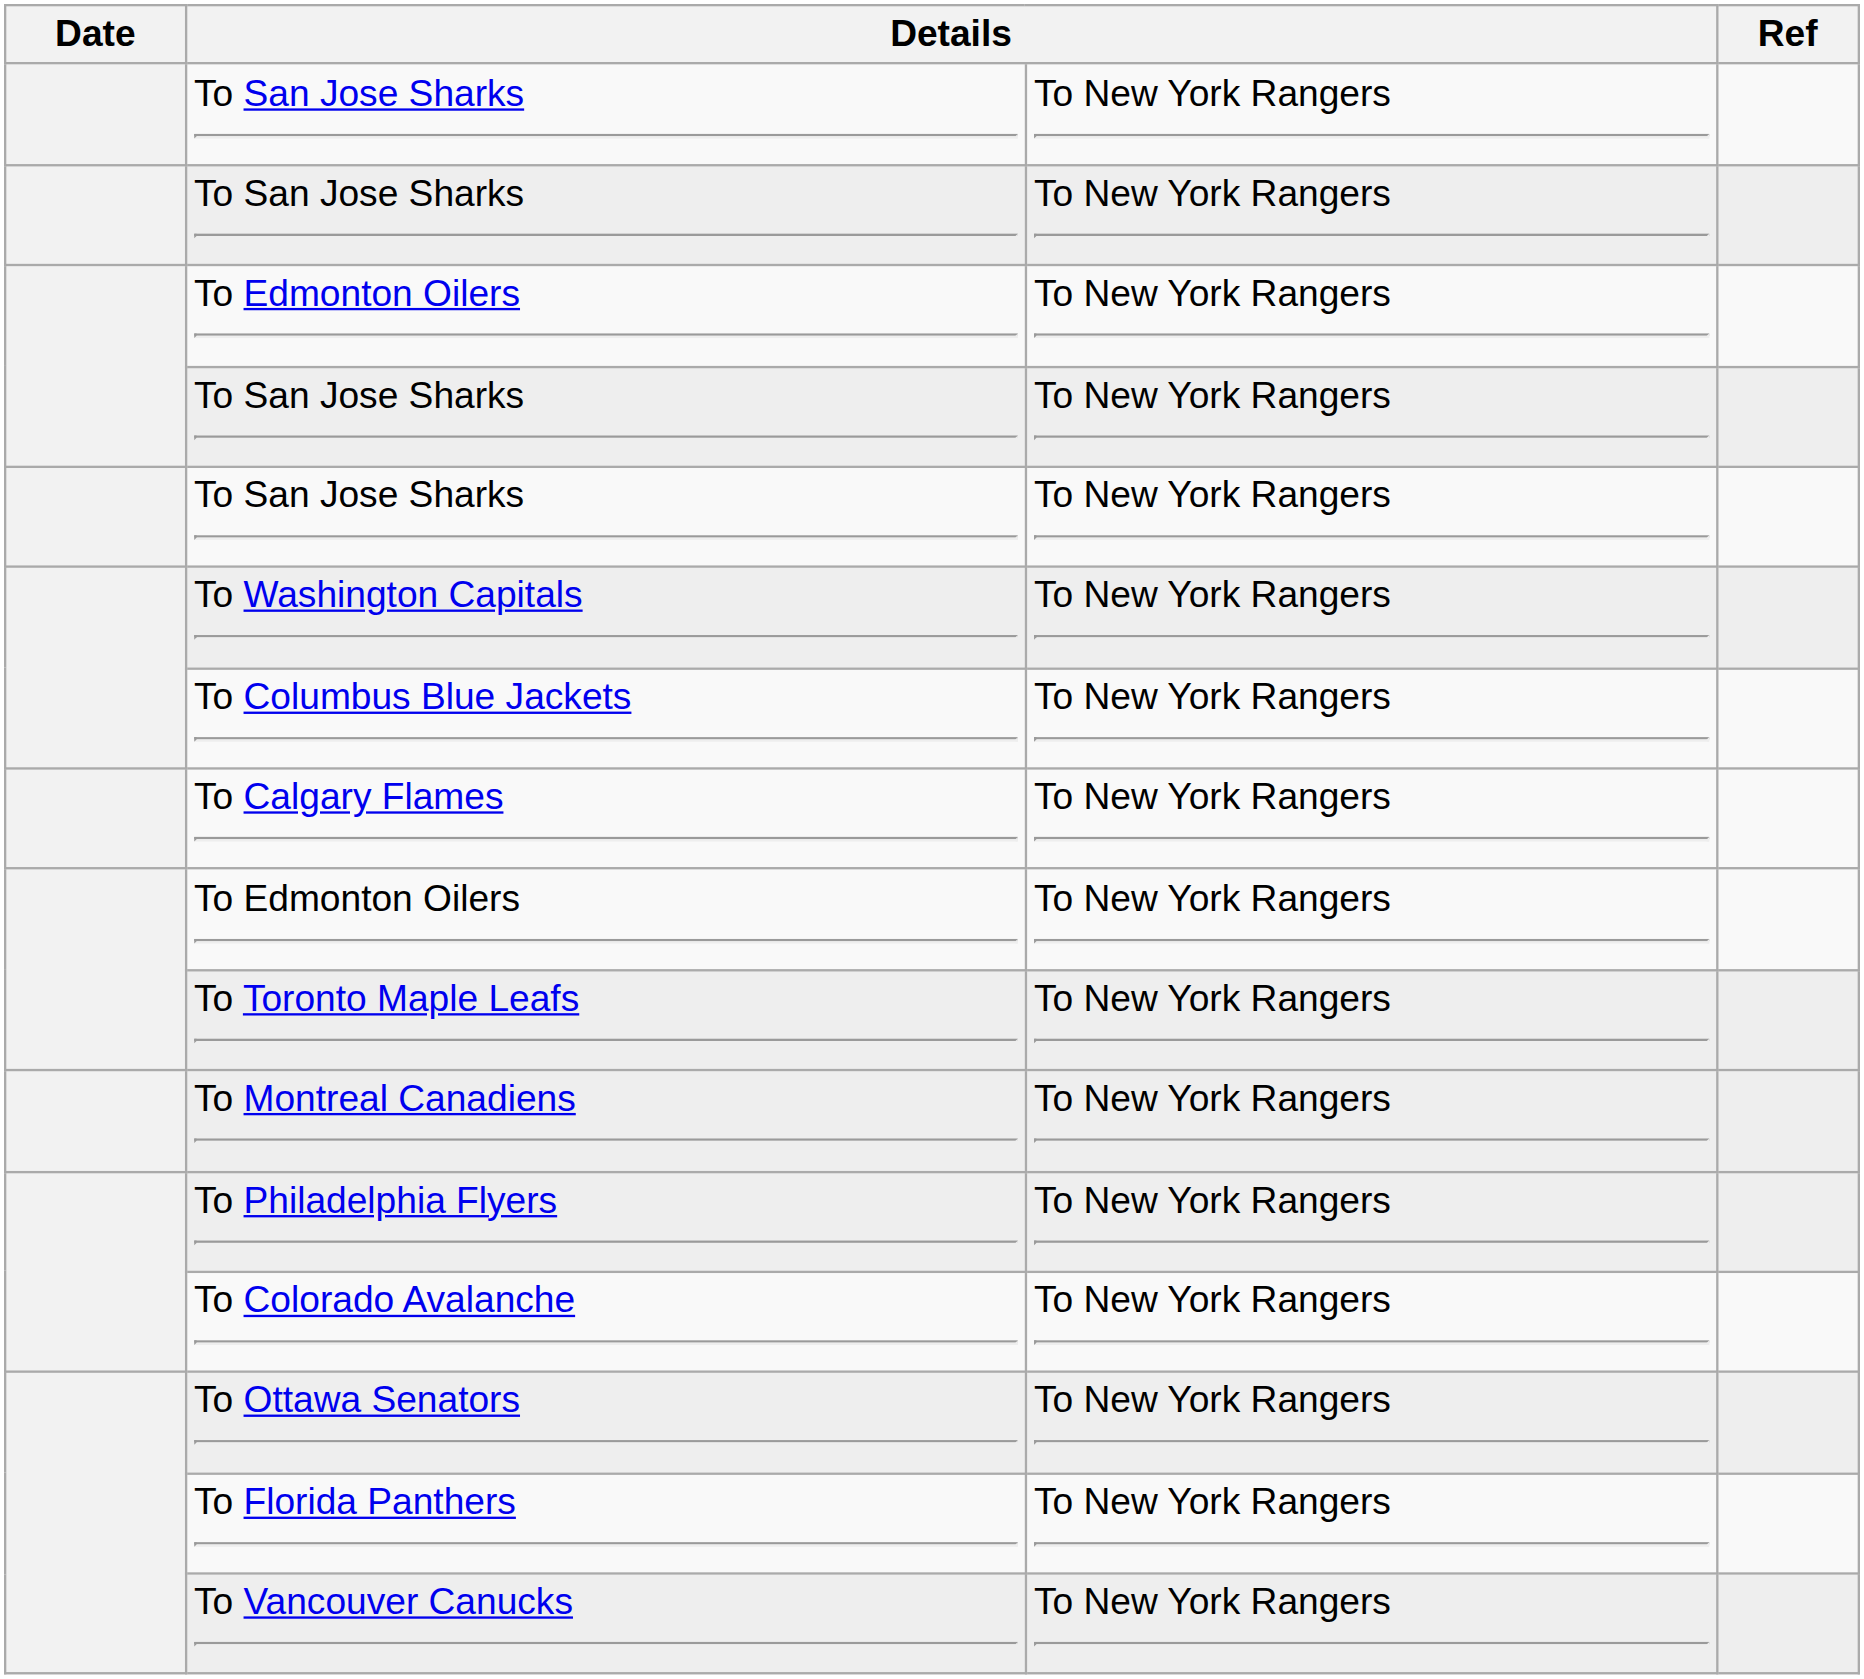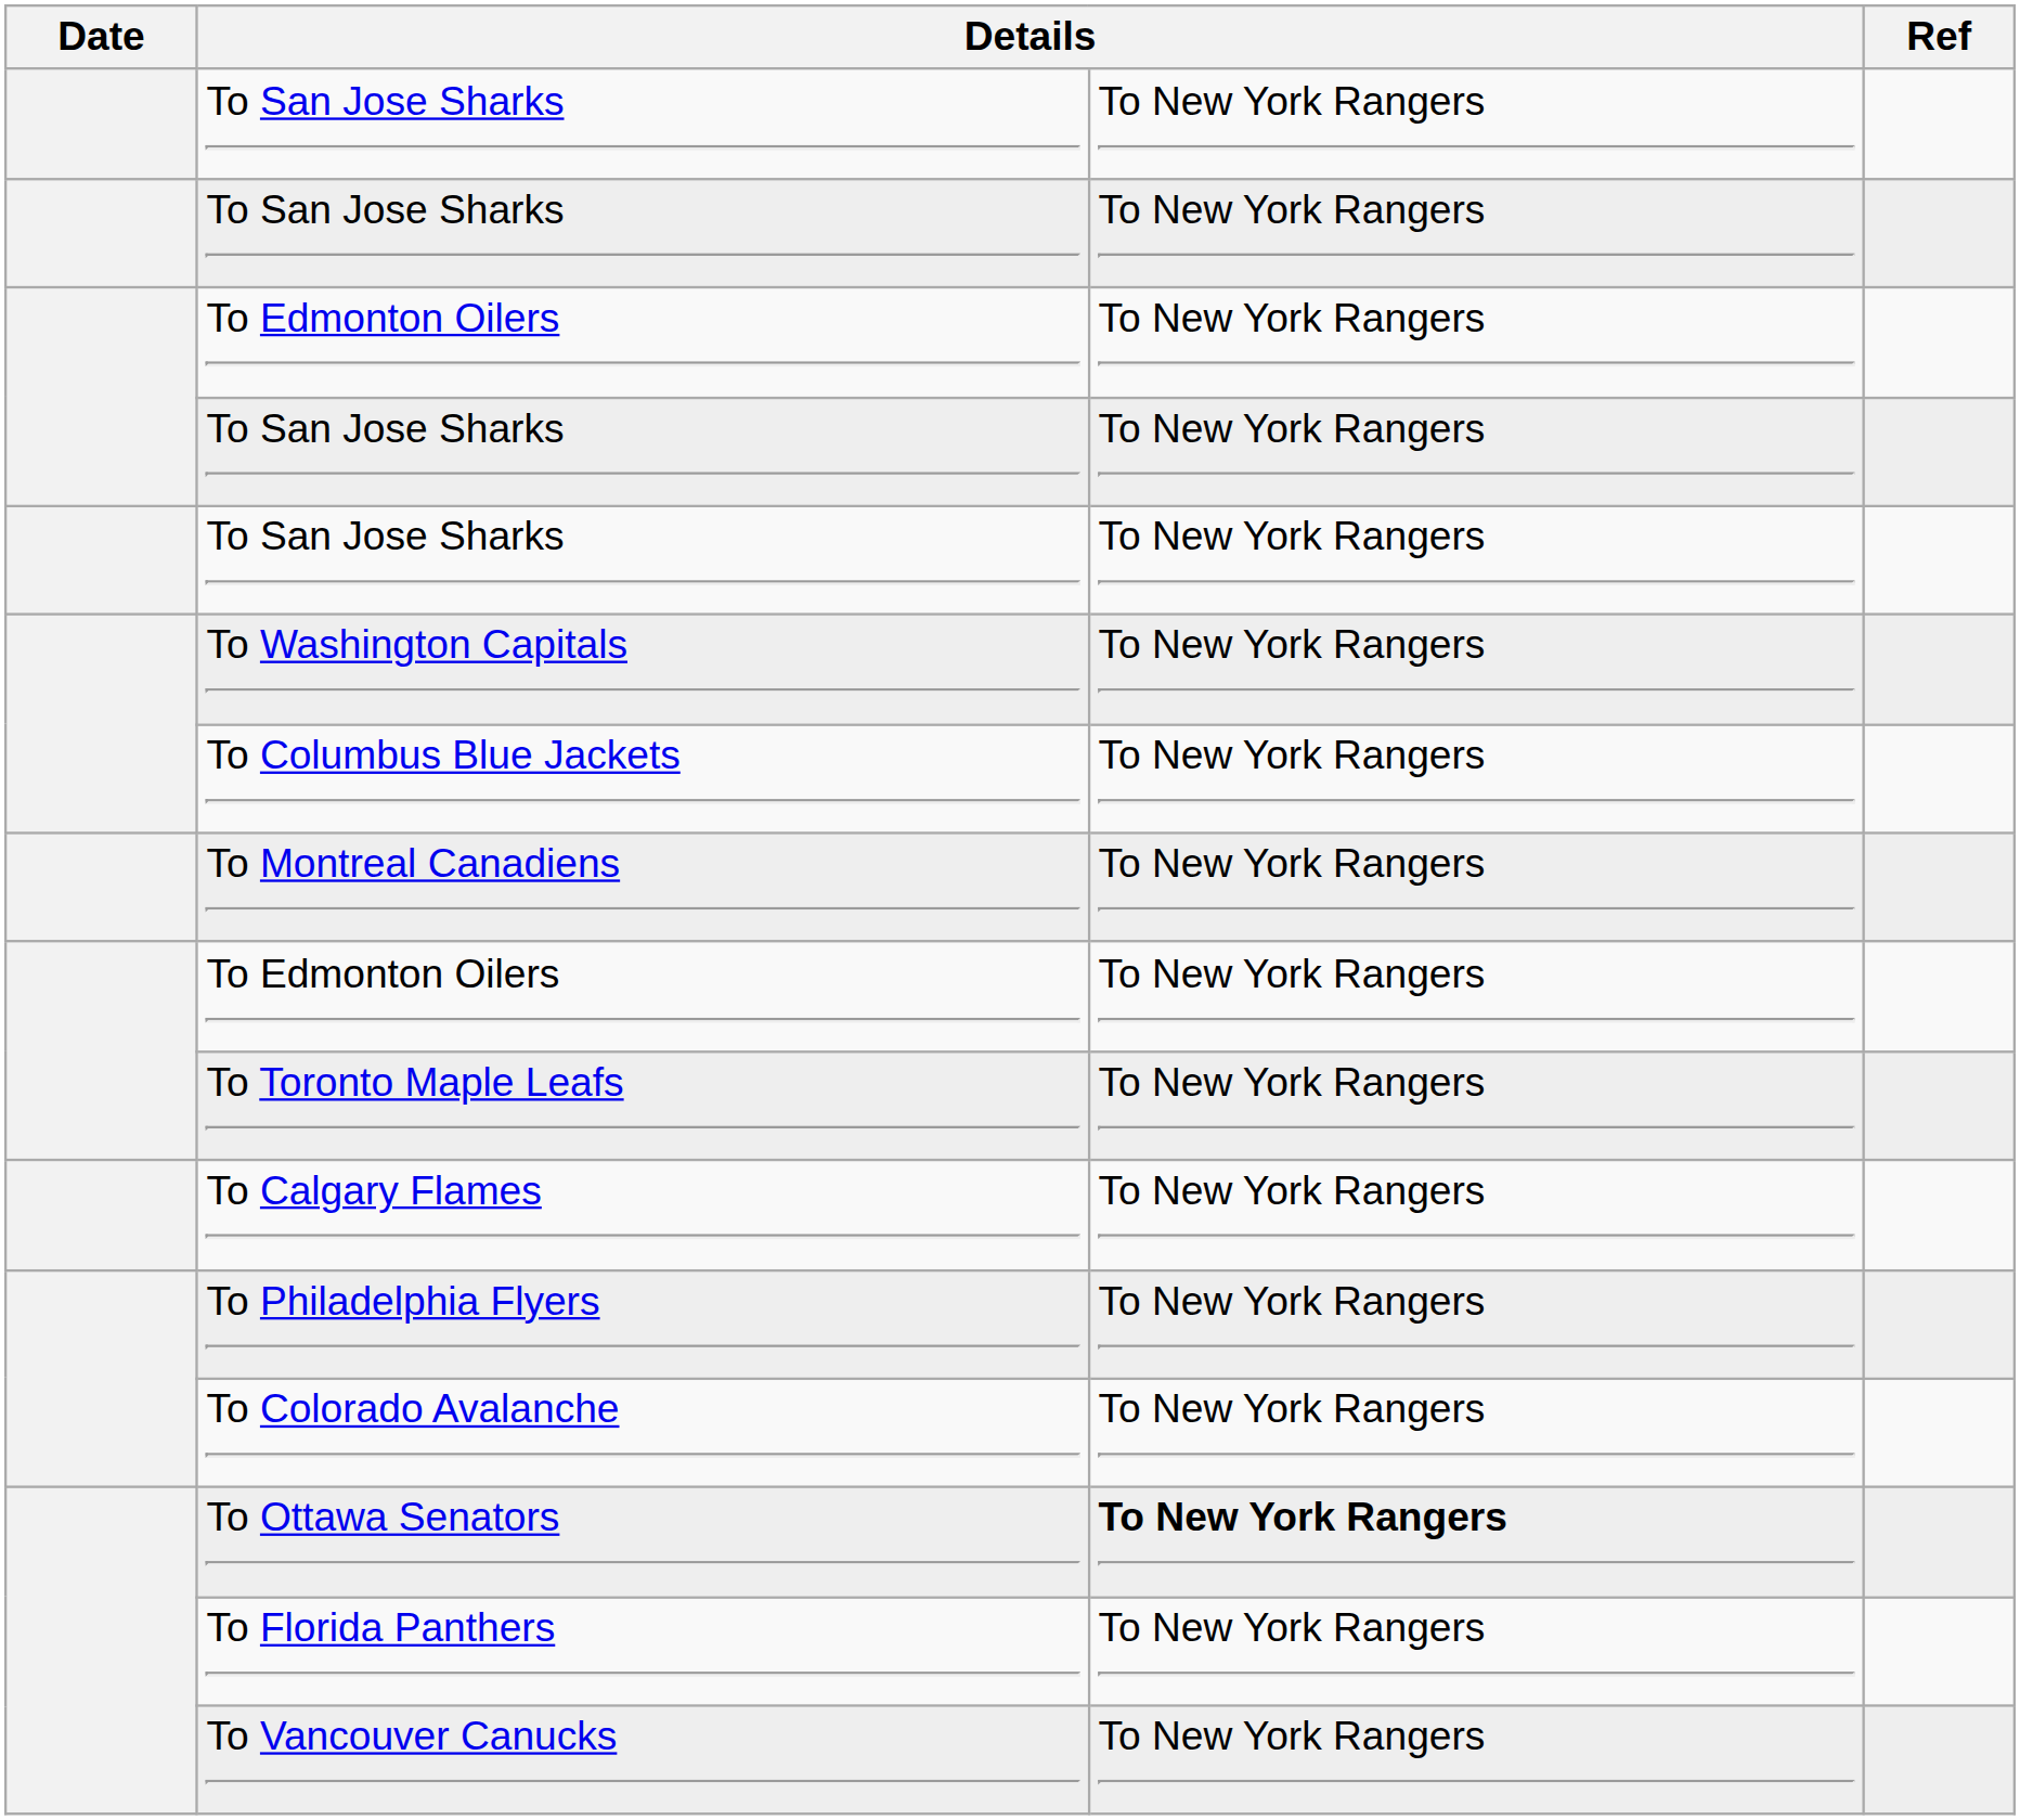rows swapped: To Montreal Canadiens <-> To Calgary Flames
To Ottawa Senators | column 3: normal -> bold
